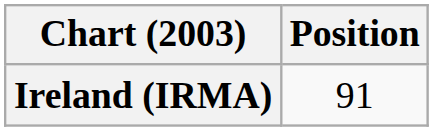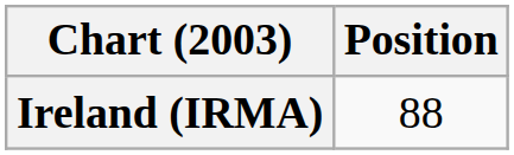Ireland (IRMA) | Position: 91 -> 88
